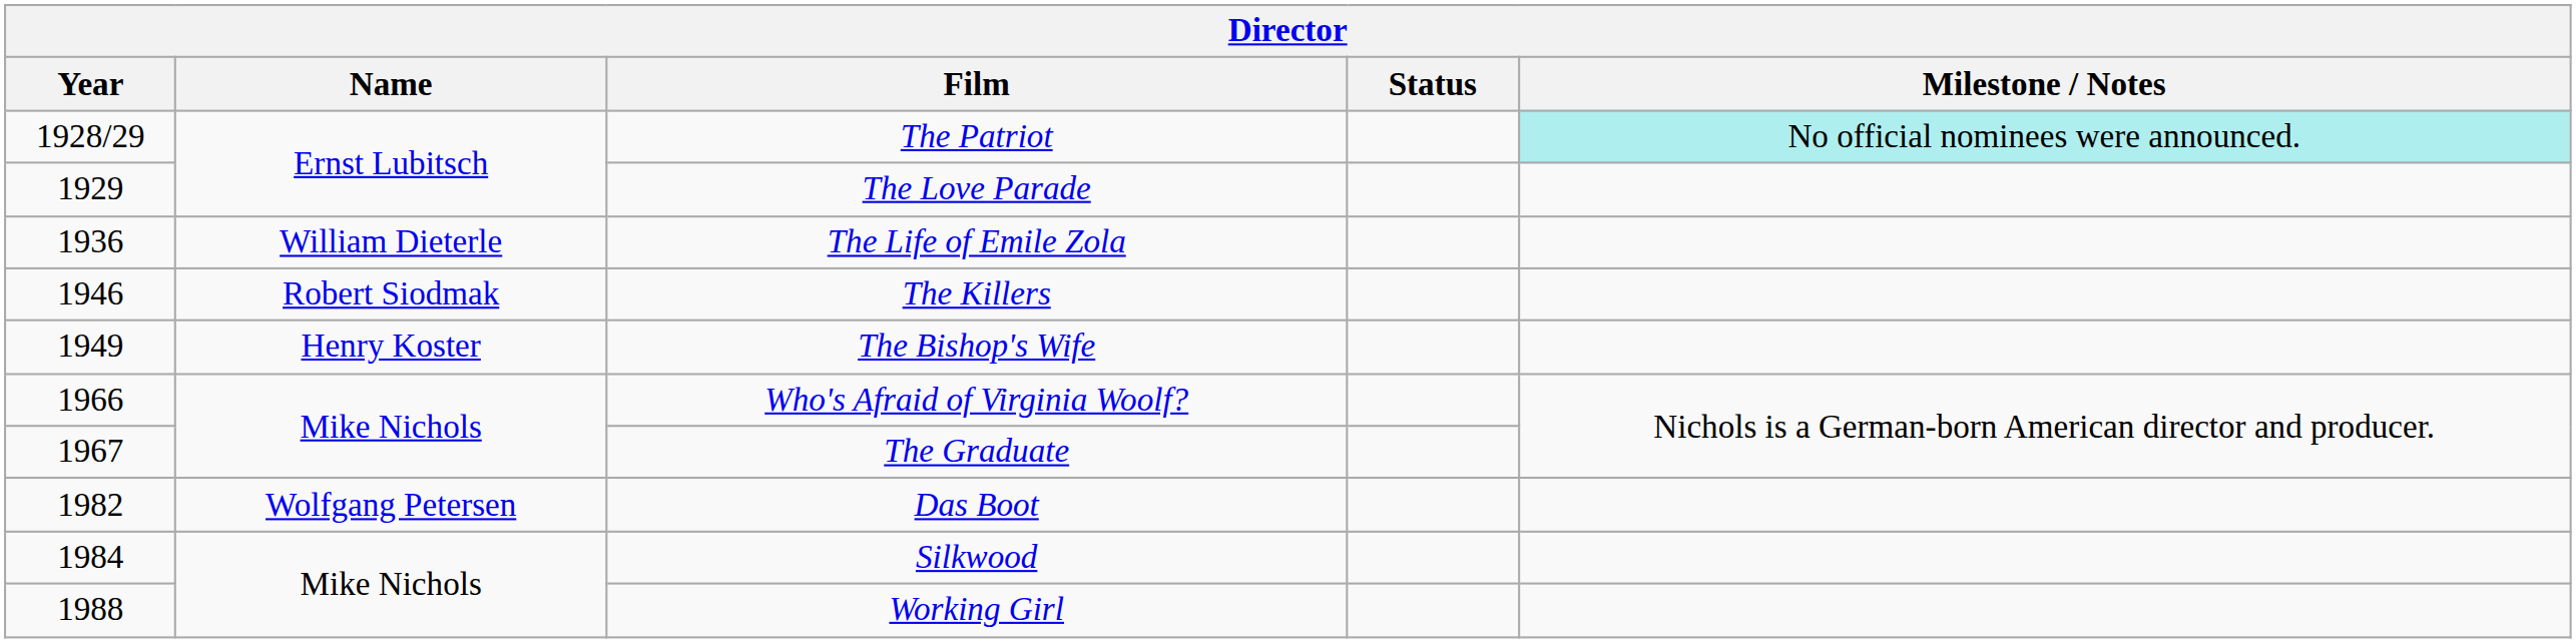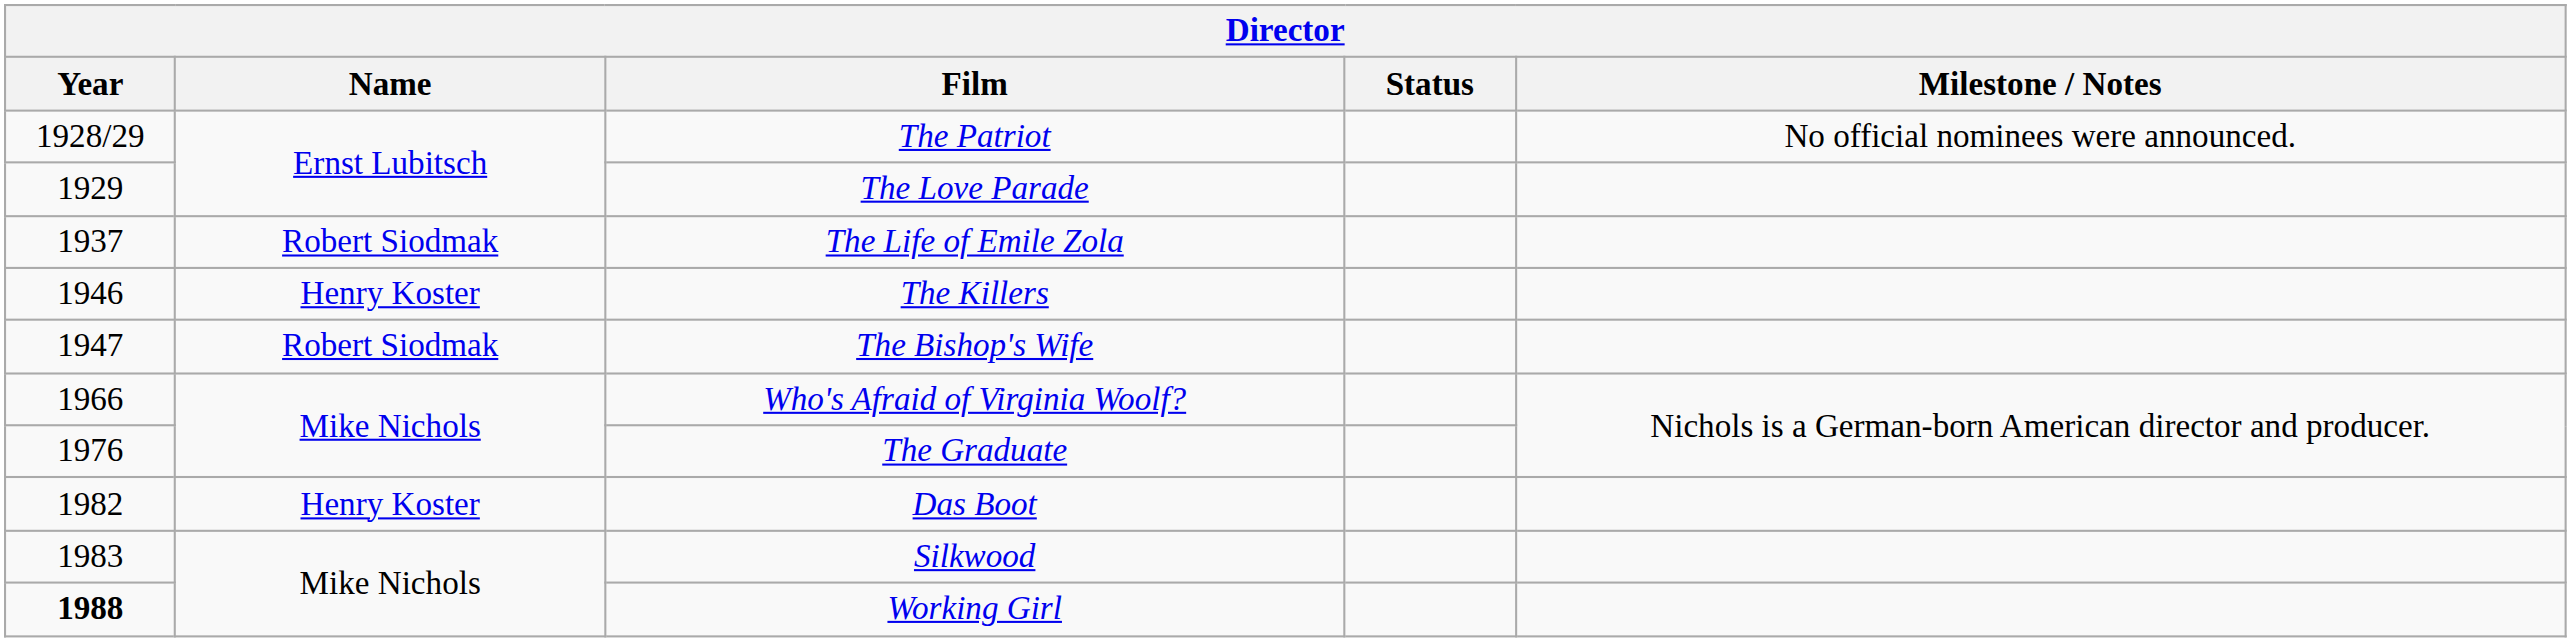The Patriot | Milestone / Notes: paleturquoise background -> no background
The Life of Emile Zola | Year: 1936 -> 1937
The Life of Emile Zola | Name: William Dieterle -> Robert Siodmak
The Killers | Name: Robert Siodmak -> Henry Koster
The Bishop's Wife | Year: 1949 -> 1947
The Bishop's Wife | Name: Henry Koster -> Robert Siodmak
The Graduate | Year: 1967 -> 1976
Das Boot | Name: Wolfgang Petersen -> Henry Koster
Silkwood | Year: 1984 -> 1983
Working Girl | Year: normal -> bold
